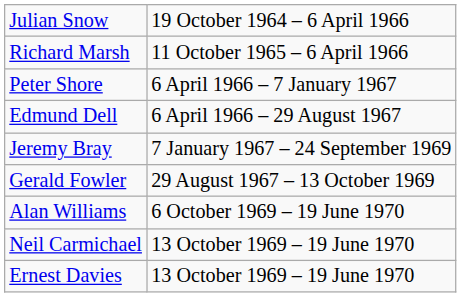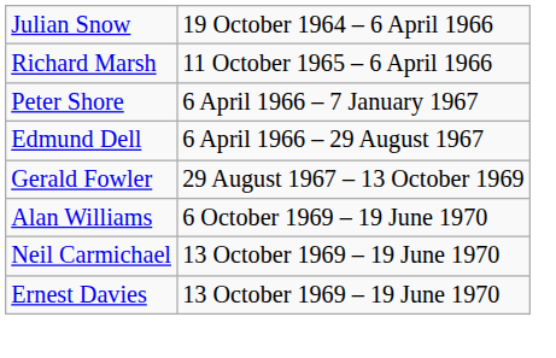- row: Jeremy Bray | 7 January 1967 – 24 September 1969
